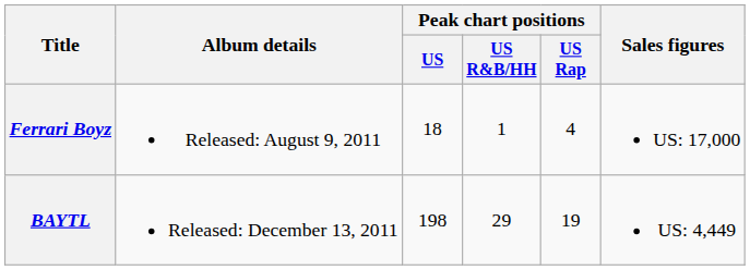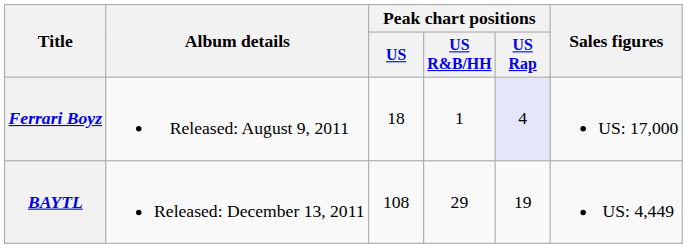Ferrari Boyz | Peak chart positions / US Rap: no background -> lavender background
BAYTL | Peak chart positions / US: 198 -> 108
